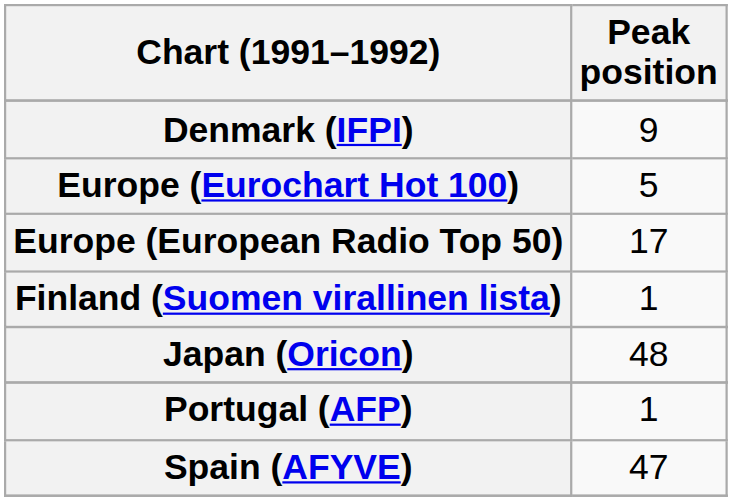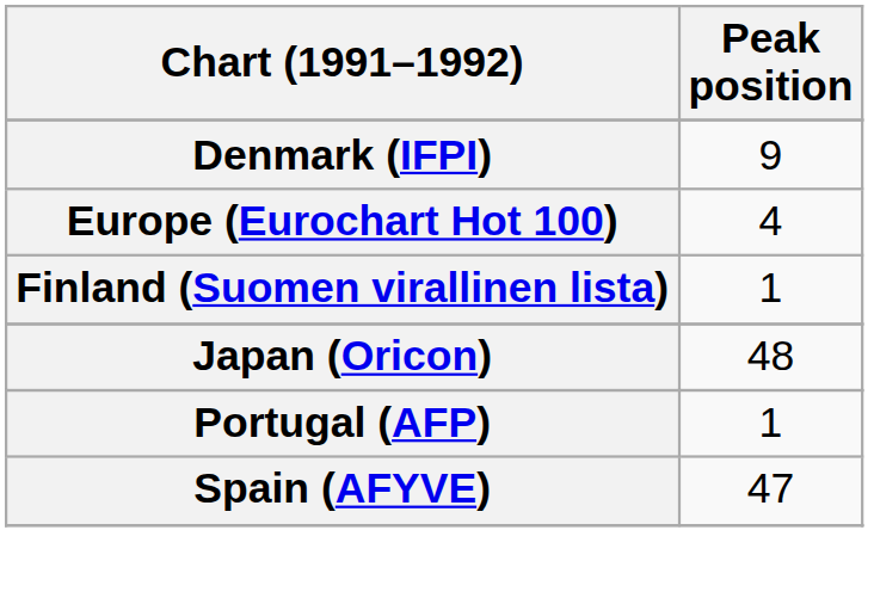Europe (Eurochart Hot 100) | Peak position: 5 -> 4
- row: Europe (European Radio Top 50) | 17
